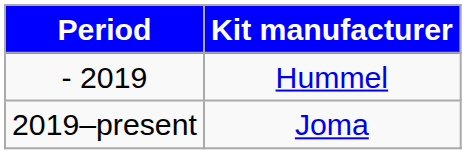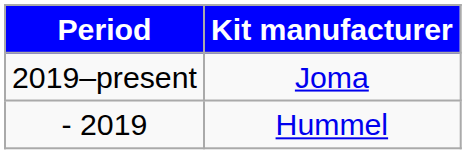rows swapped: - 2019 <-> 2019–present
